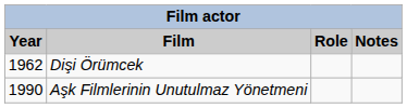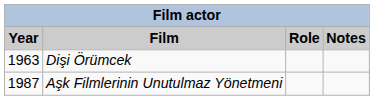Dişi Örümcek | Year: 1962 -> 1963
Aşk Filmlerinin Unutulmaz Yönetmeni | Year: 1990 -> 1987
